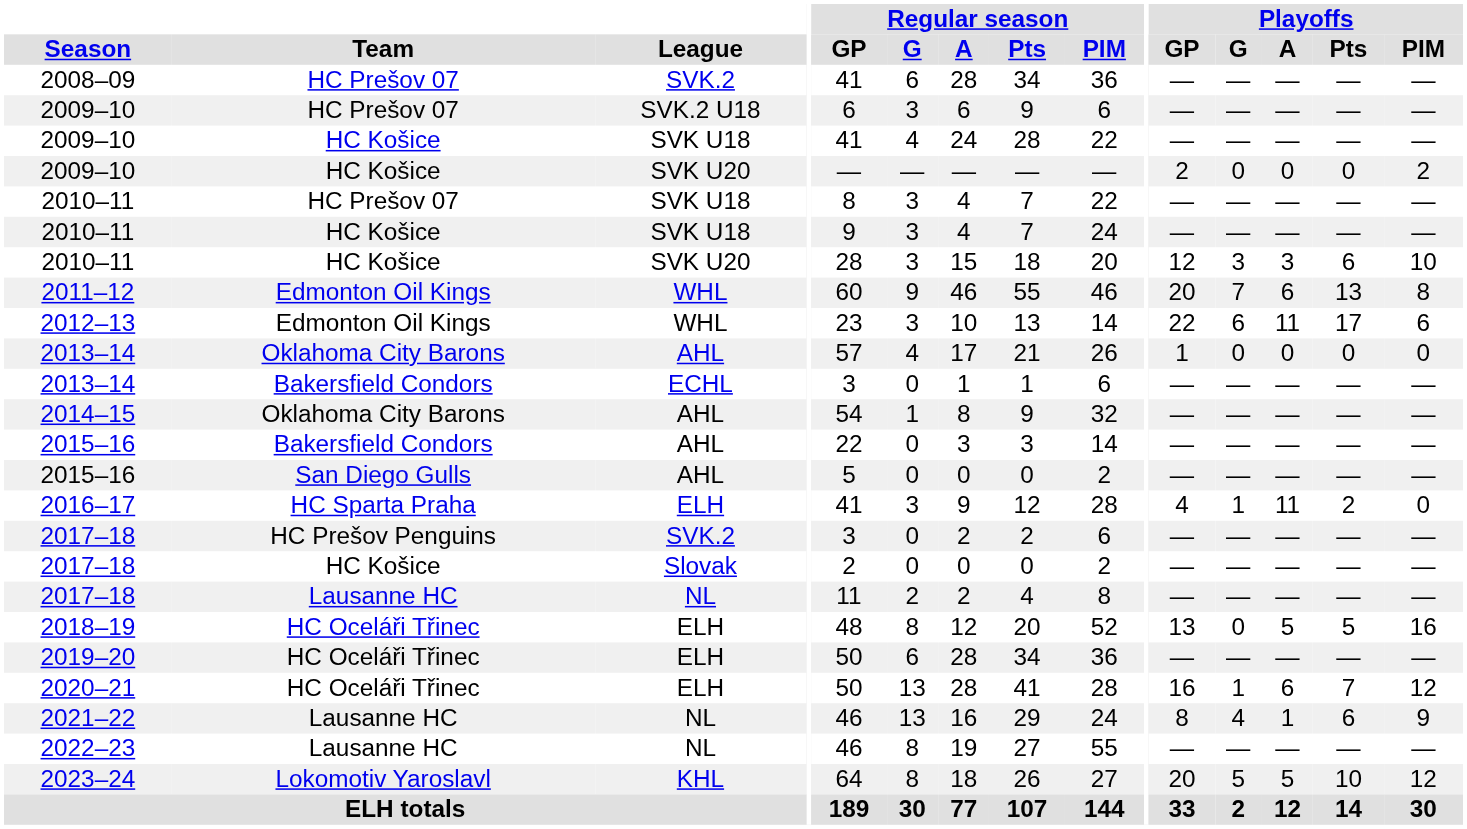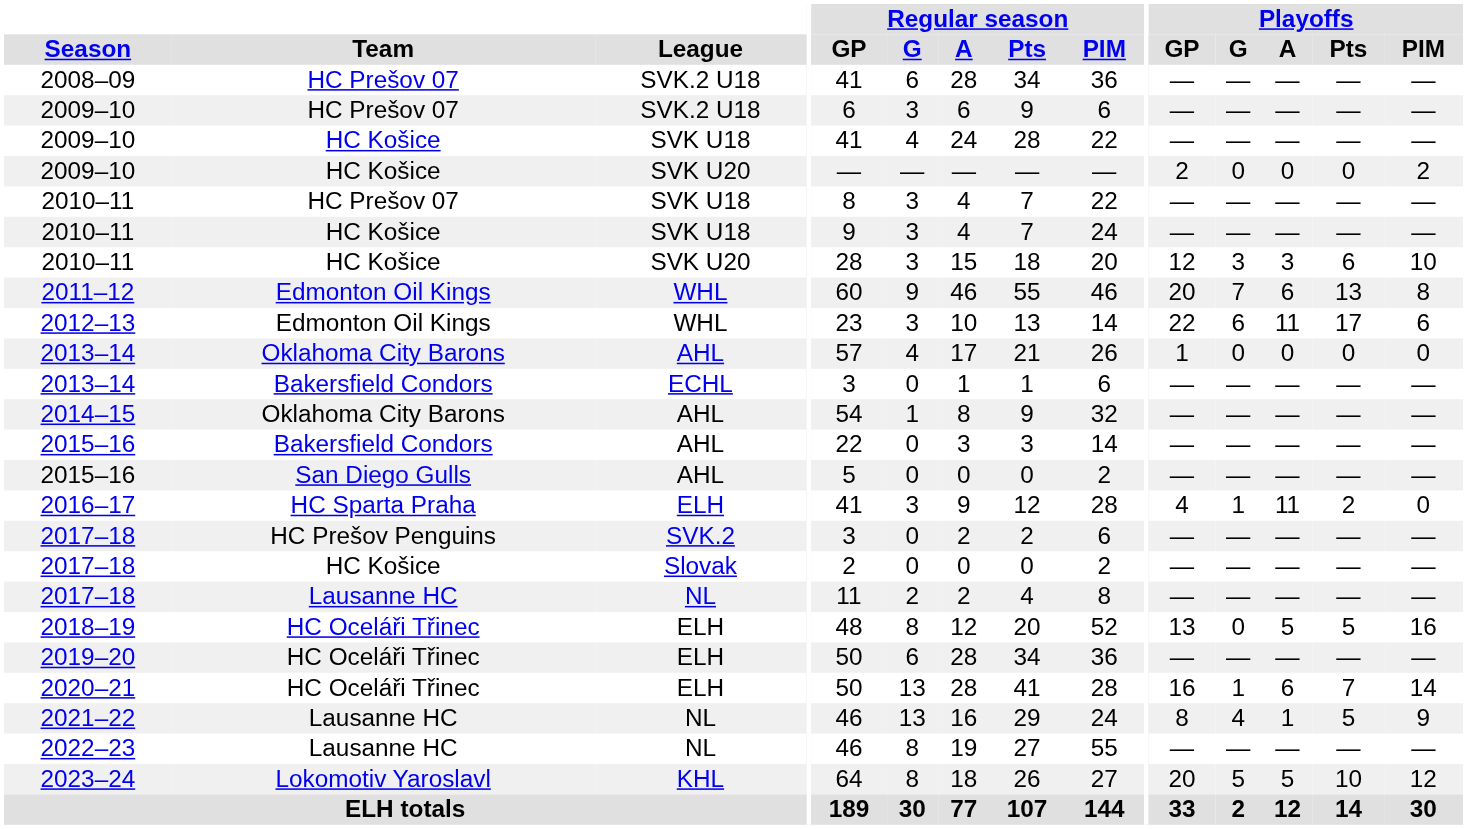2008–09 | League: SVK.2 -> SVK.2 U18
2020–21 | Playoffs / PIM: 12 -> 14
2021–22 | Playoffs / Pts: 6 -> 5
